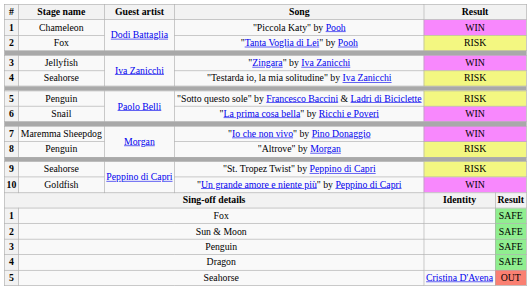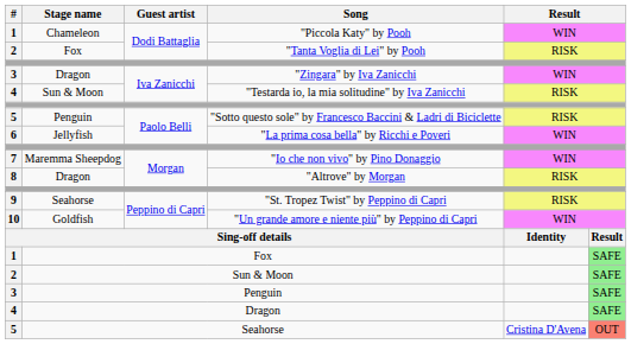"Zingara" by Iva Zanicchi | Stage name: Jellyfish -> Dragon
"Testarda io, la mia solitudine" by Iva Zanicchi | Stage name: Seahorse -> Sun & Moon
"La prima cosa bella" by Ricchi e Poveri | Stage name: Snail -> Jellyfish
"Altrove" by Morgan | Stage name: Penguin -> Dragon
